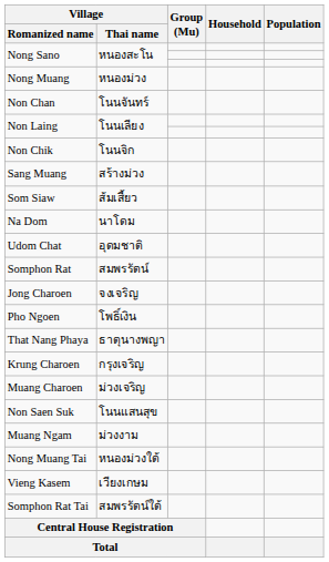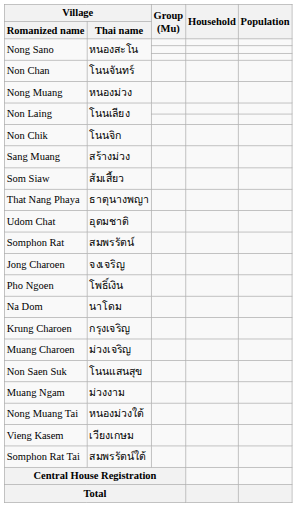rows swapped: Nong Muang <-> Non Chan
rows swapped: Na Dom <-> That Nang Phaya
